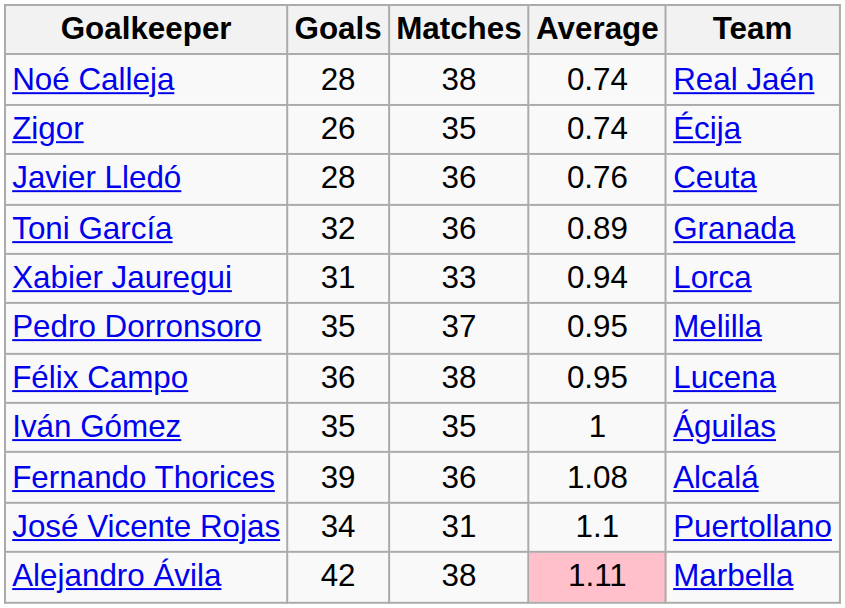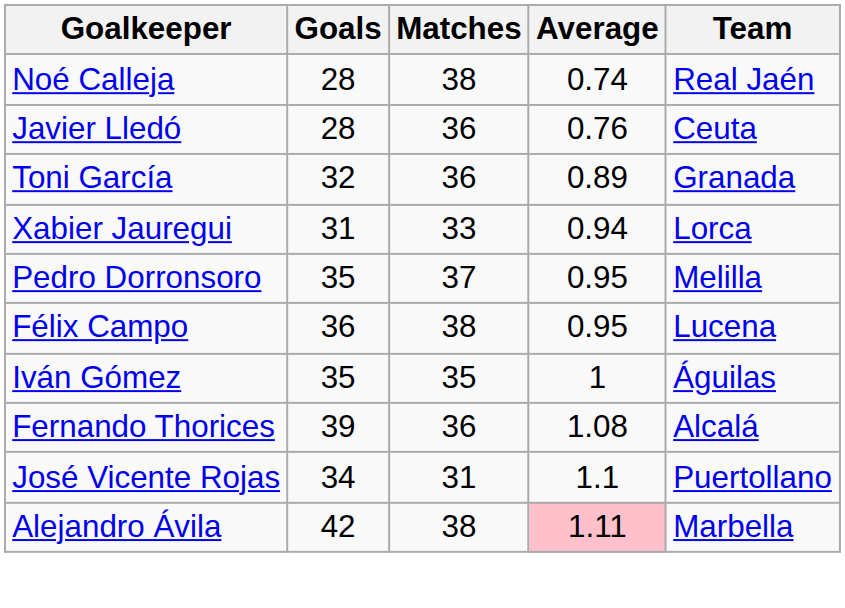- row: Zigor | 26 | 35 | 0.74 | Écija
